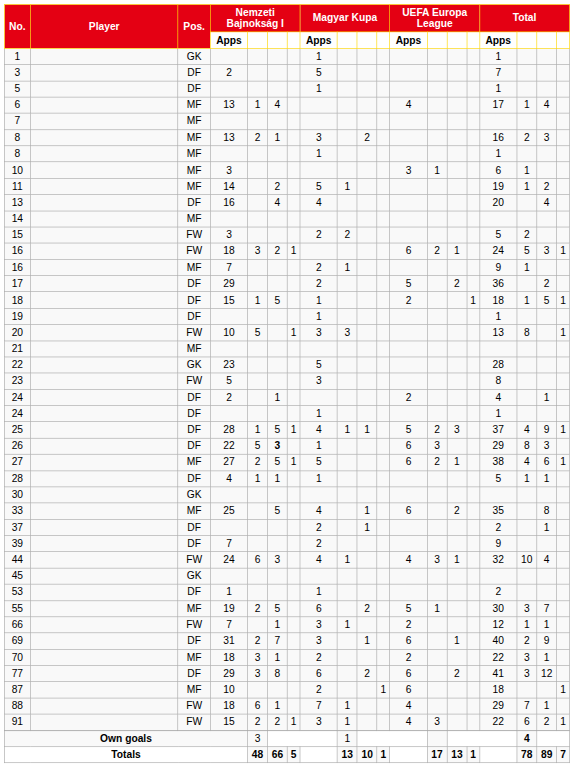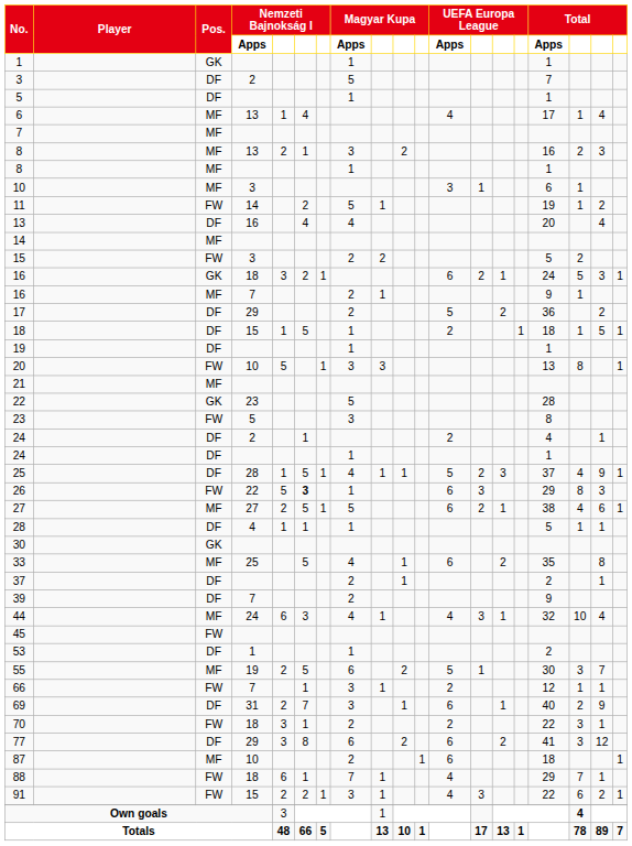11 | Pos.: MF -> FW
16 / 18 | Pos.: FW -> GK
26 | Pos.: DF -> FW
44 | Pos.: FW -> MF
45 | Pos.: GK -> FW
70 | Pos.: MF -> FW
